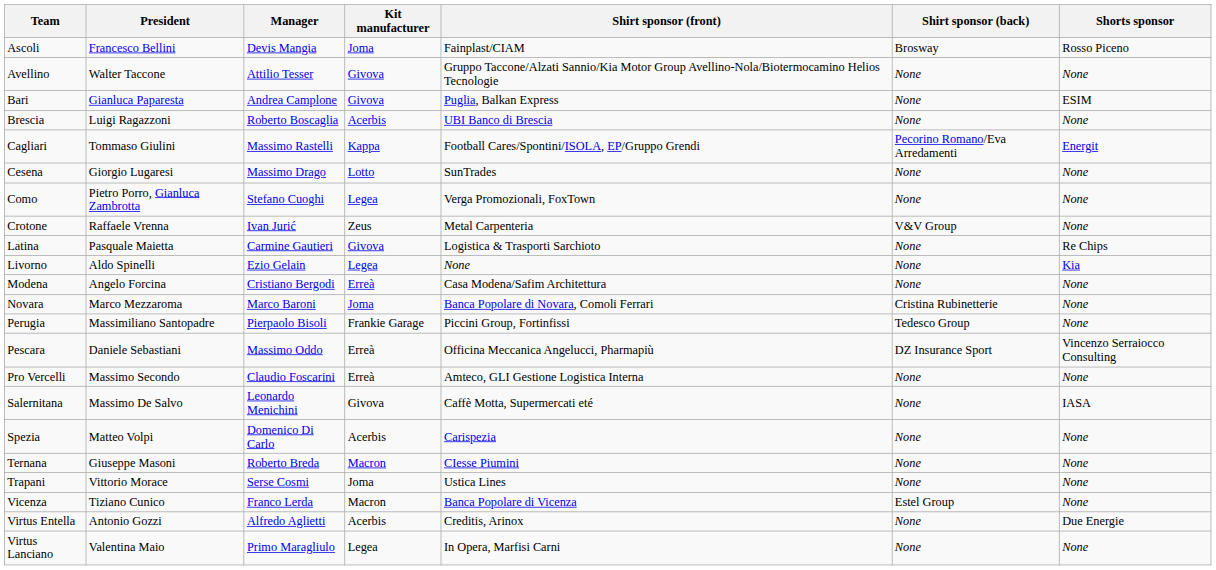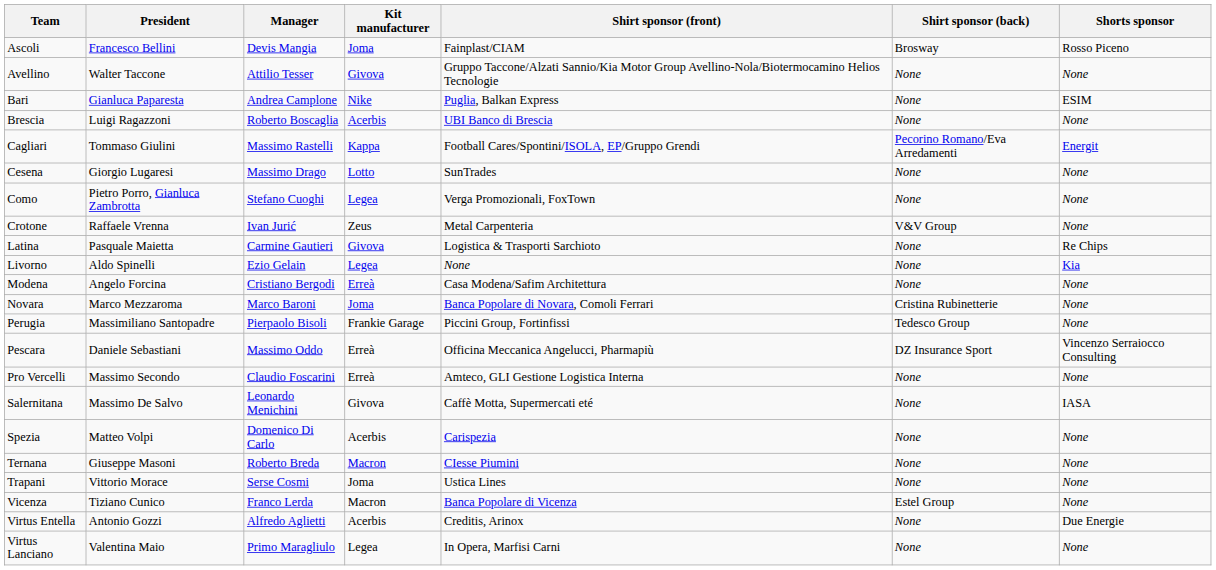Bari | Kit manufacturer: Givova -> Nike
